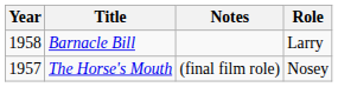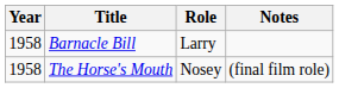columns swapped: Role <-> Notes
The Horse's Mouth | Year: 1957 -> 1958
